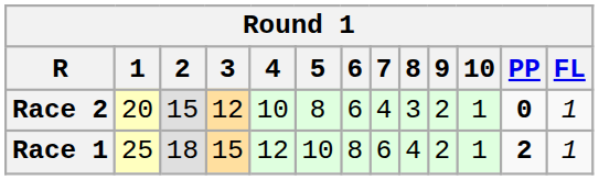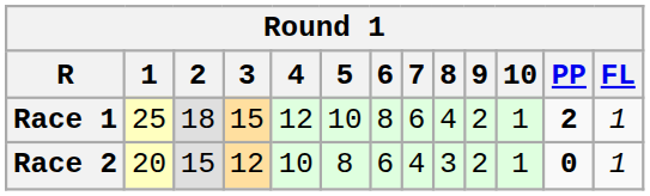rows swapped: Race 1 <-> Race 2
